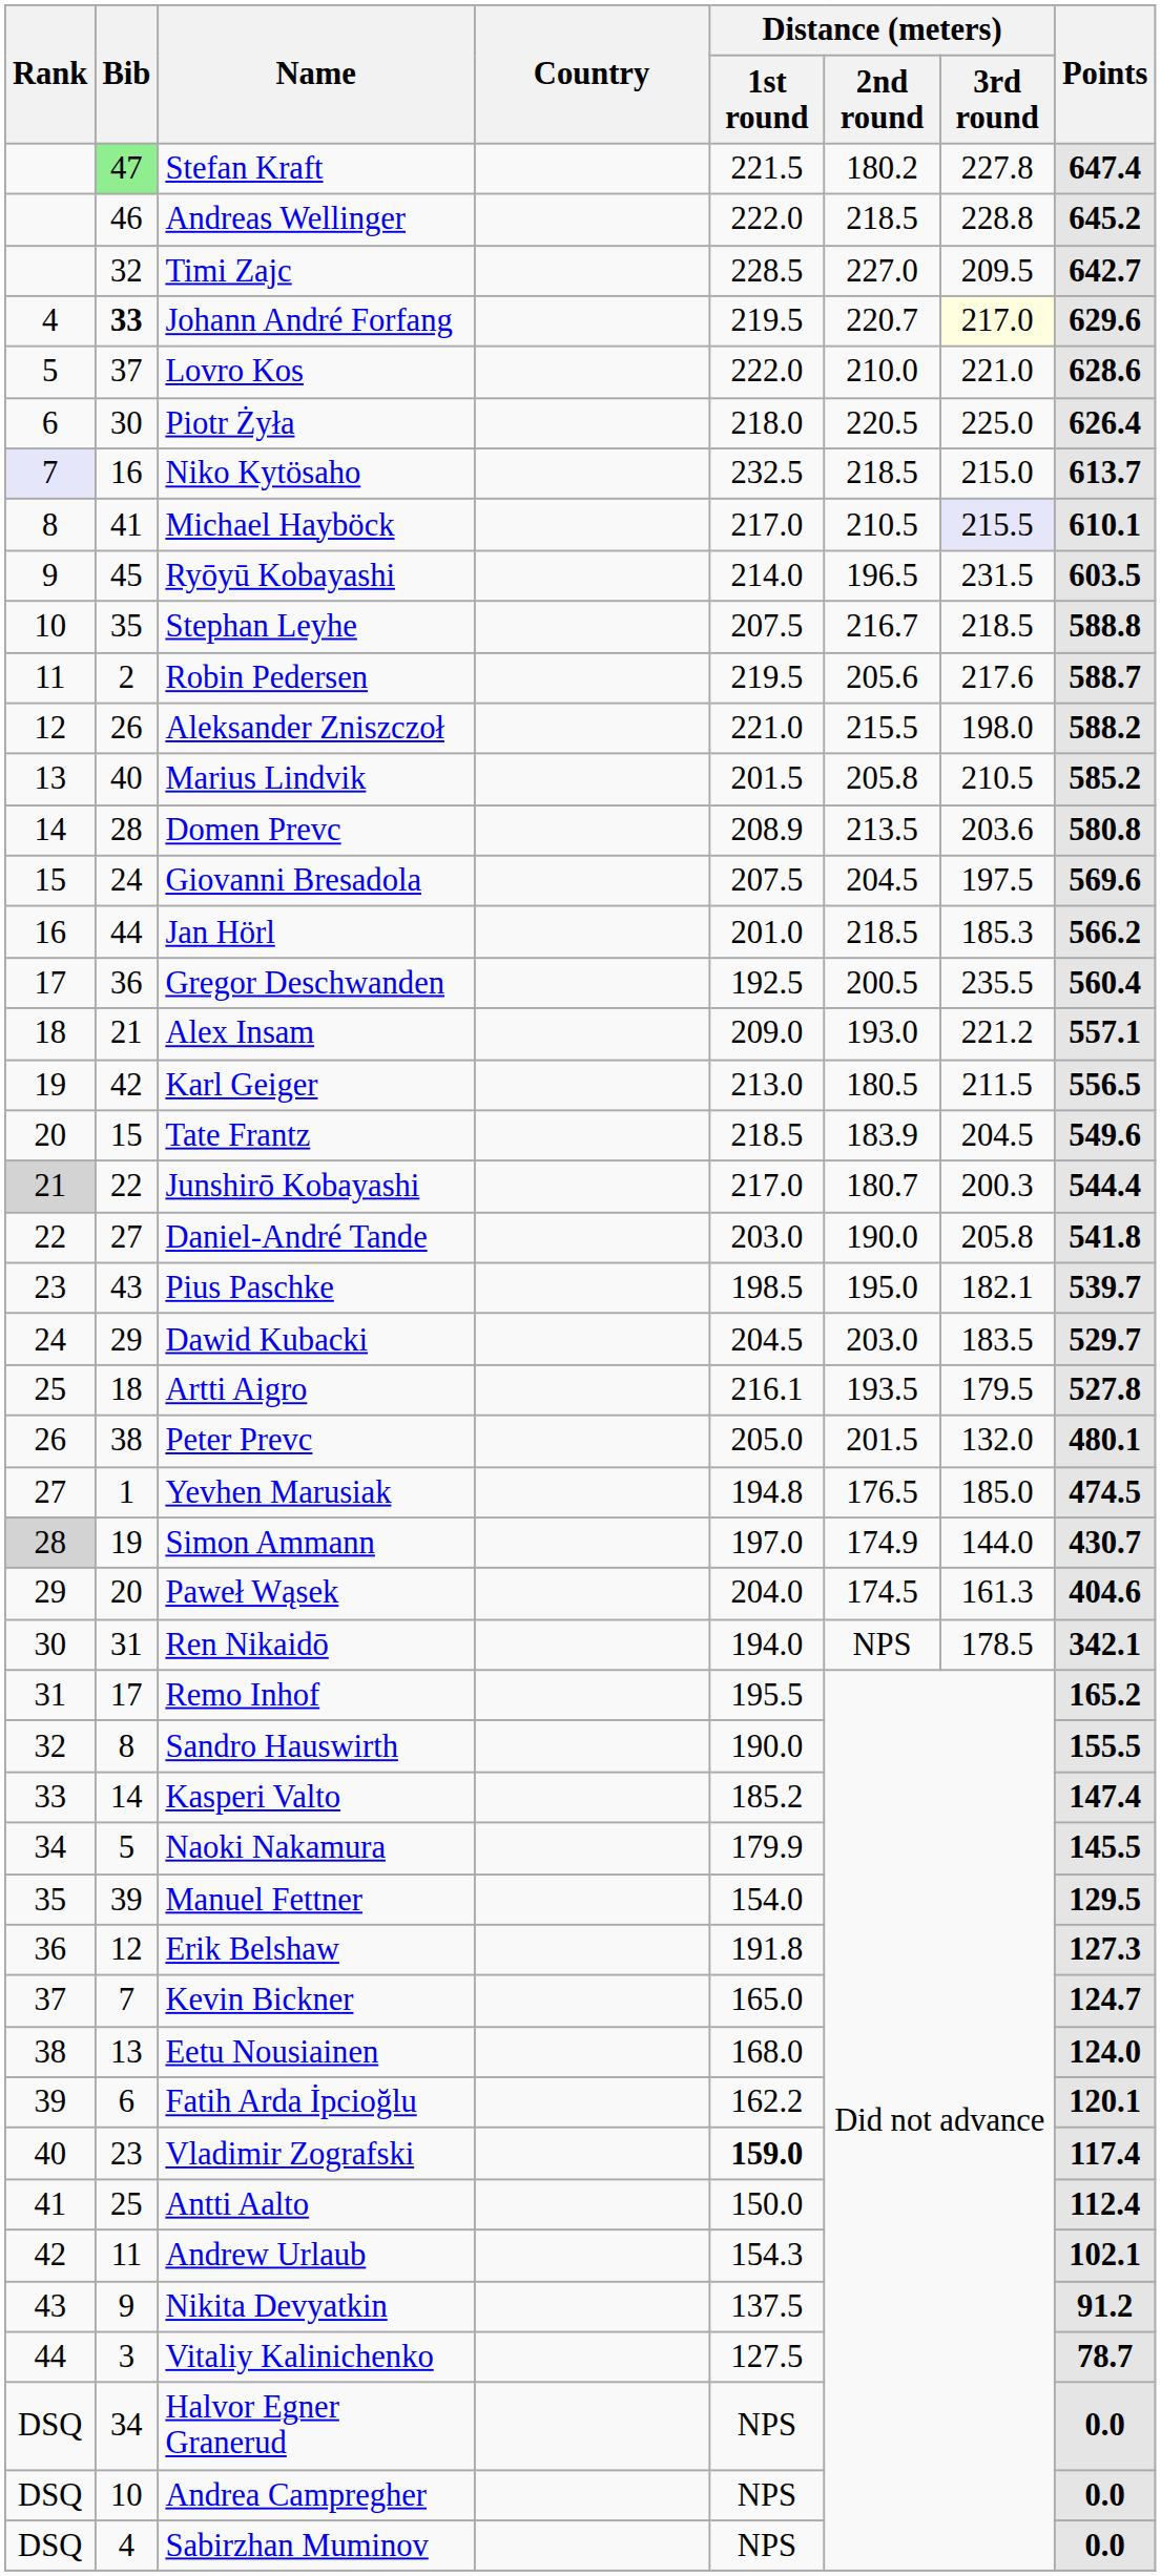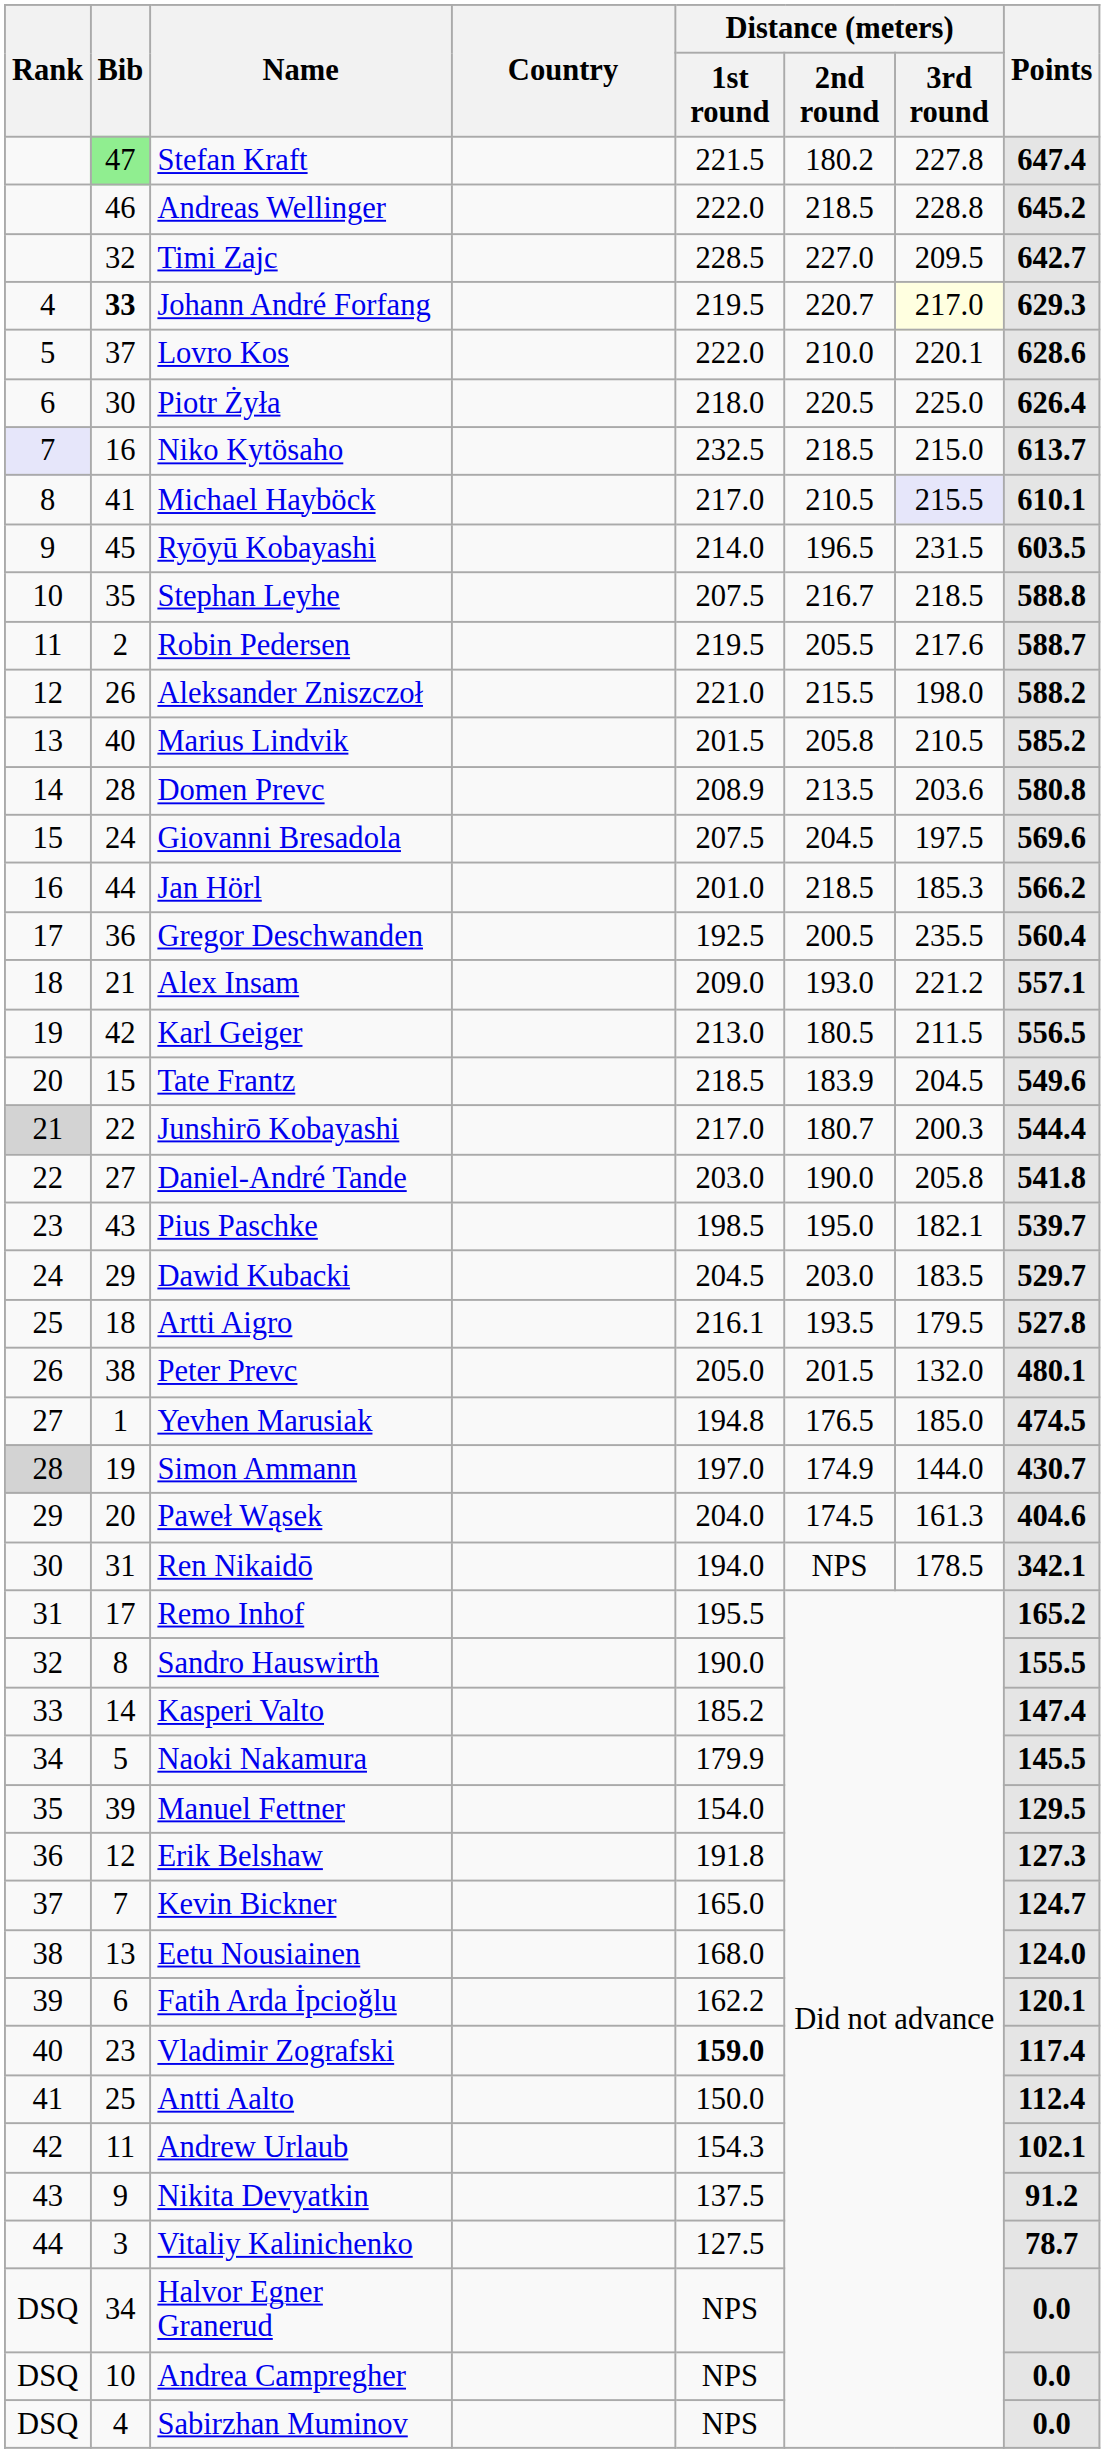Johann André Forfang | Points: 629.6 -> 629.3
Lovro Kos | Distance (meters) / 3rd round: 221.0 -> 220.1
Robin Pedersen | Distance (meters) / 2nd round: 205.6 -> 205.5
